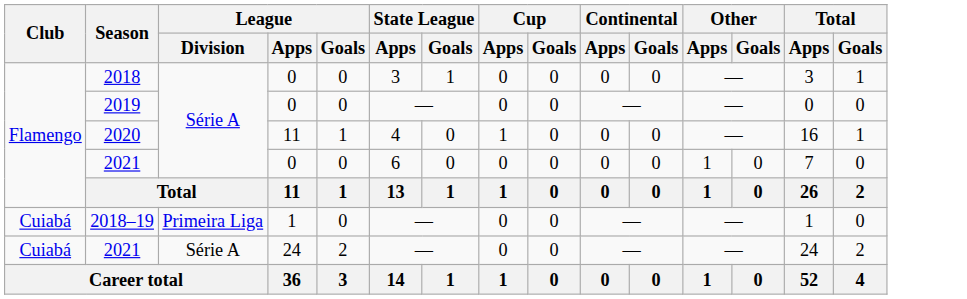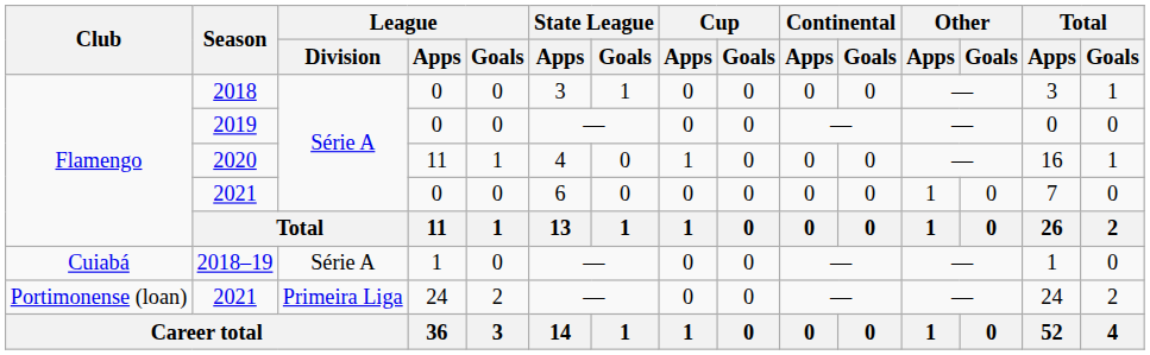2018–19 | League / Division: Primeira Liga -> Série A
2021 / 24 | Club: Cuiabá -> Portimonense (loan)
2021 / 24 | League / Division: Série A -> Primeira Liga
